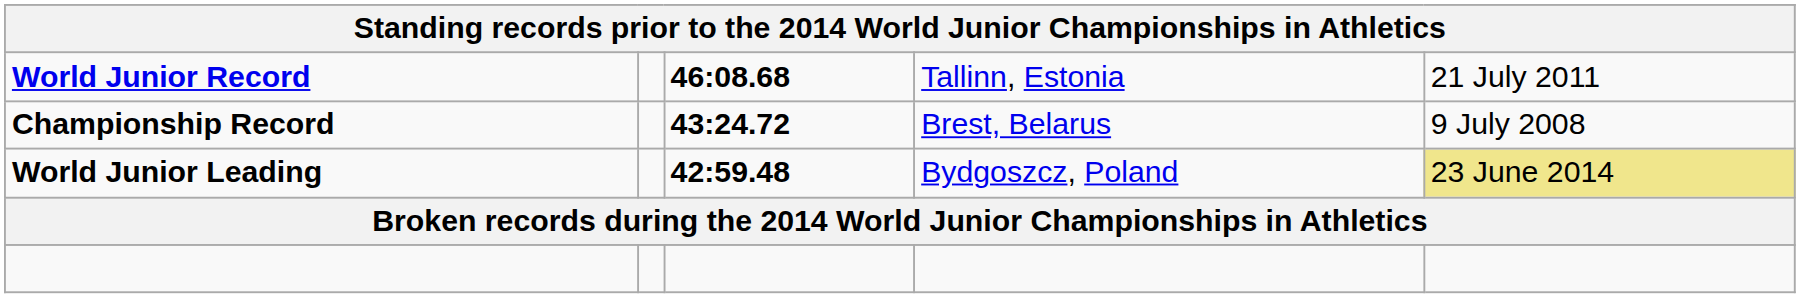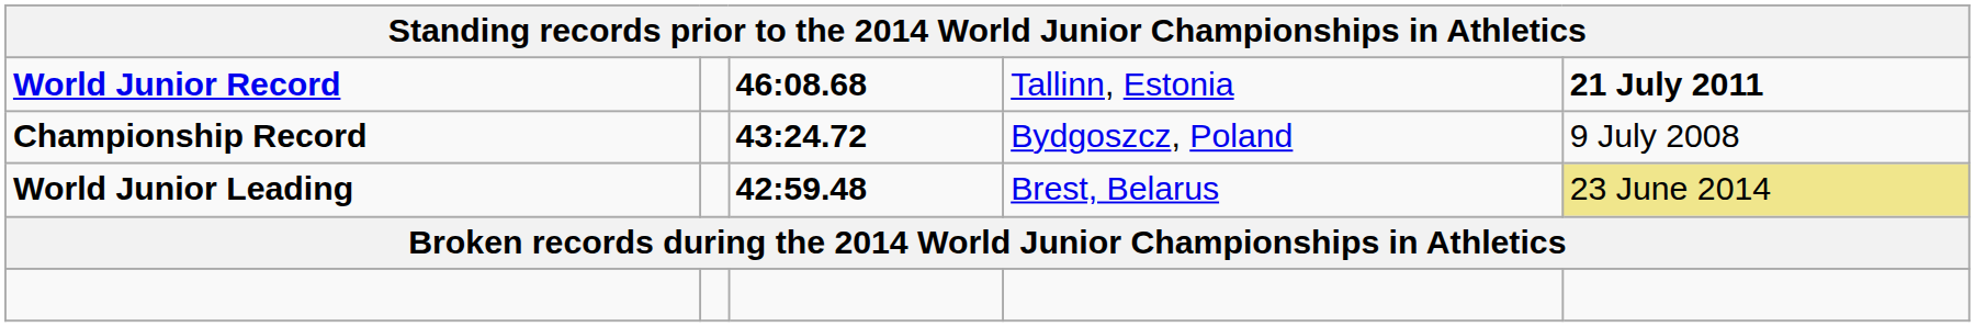World Junior Record | column 5: normal -> bold
Championship Record | column 4: Brest, Belarus -> Bydgoszcz, Poland
World Junior Leading | column 4: Bydgoszcz, Poland -> Brest, Belarus
